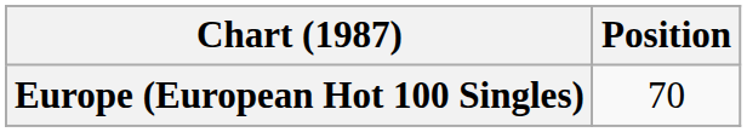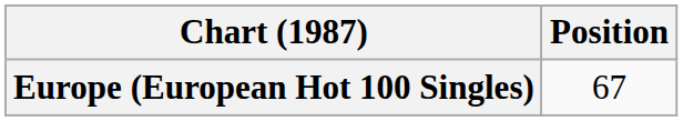Europe (European Hot 100 Singles) | Position: 70 -> 67
